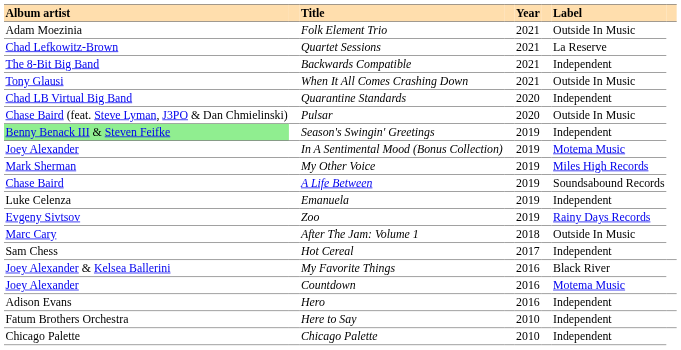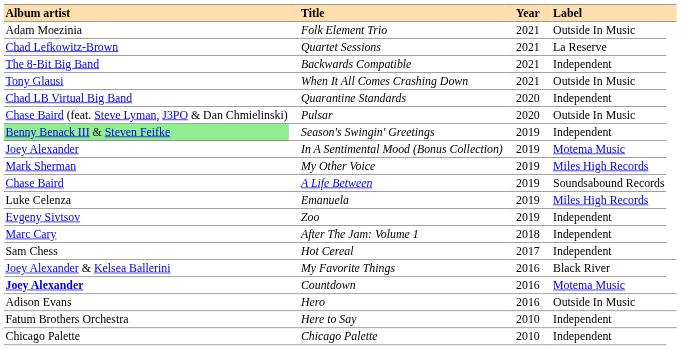Emanuela | Label: Independent -> Miles High Records
Zoo | Label: Rainy Days Records -> Independent
After The Jam: Volume 1 | Label: Outside In Music -> Independent
Countdown | Album artist: normal -> bold
Hero | Label: Independent -> Outside In Music
